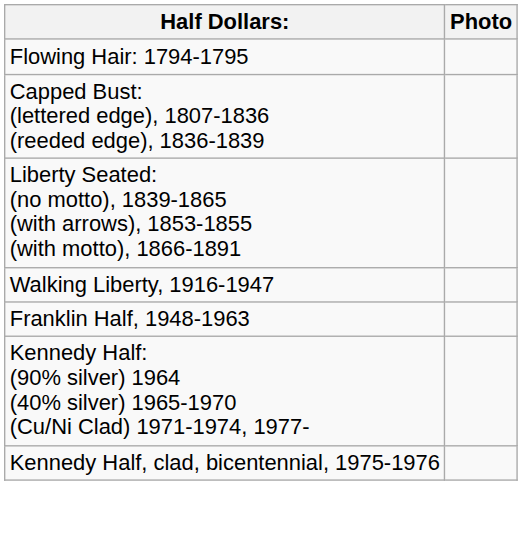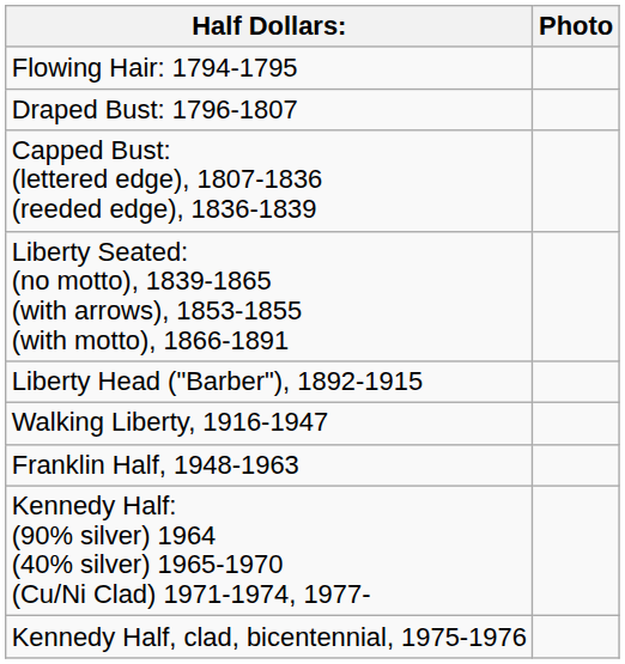+ row: Draped Bust: 1796-1807
+ row: Liberty Head ("Barber"), 1892-1915
